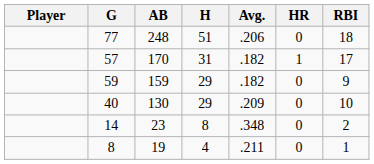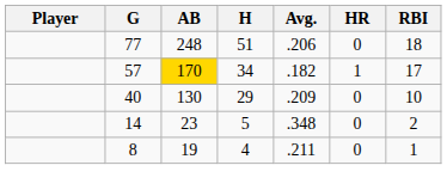57 | AB: no background -> gold background
57 | H: 31 -> 34
- row: 59 | 159 | 29 | .182 | 0 | 9
14 | H: 8 -> 5
